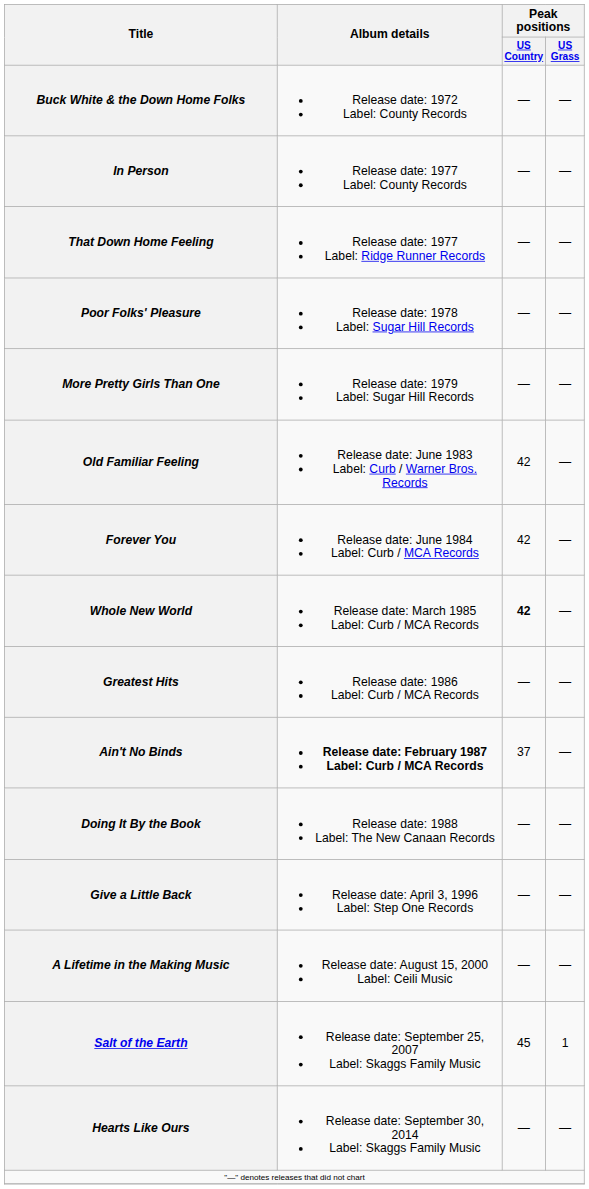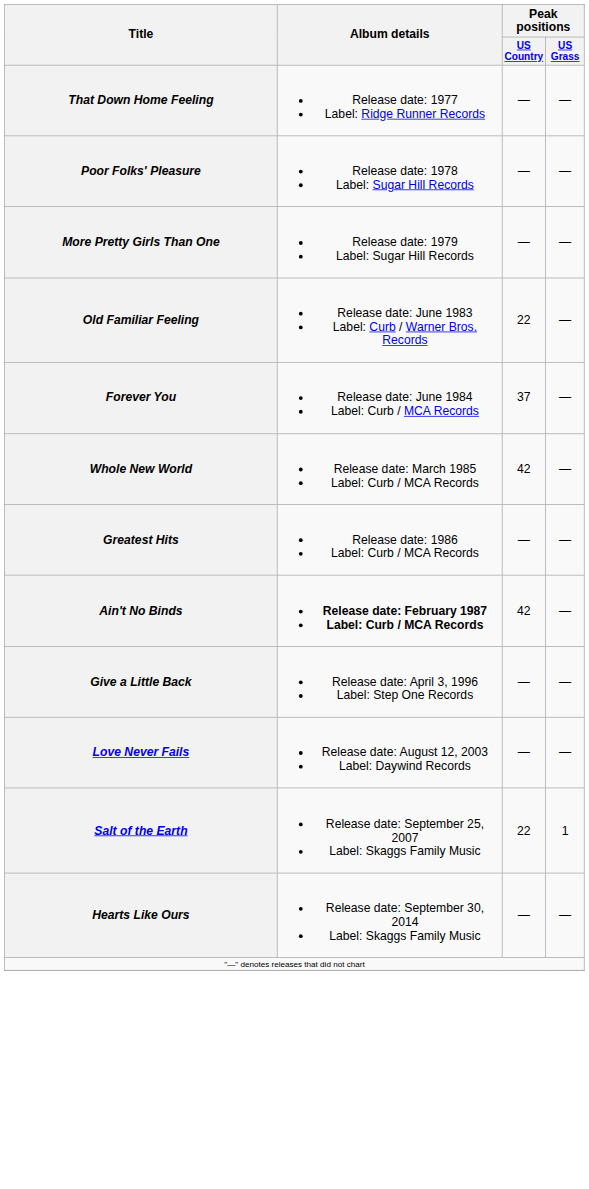- row: Buck White & the Down Home Folks | Release date: 1972 Label: County Records | — | —
- row: In Person | Release date: 1977 Label: County Records | — | —
Old Familiar Feeling | Peak positions / US Country: 42 -> 22
Forever You | Peak positions / US Country: 42 -> 37
Whole New World | Peak positions / US Country: bold -> normal
Ain't No Binds | Peak positions / US Country: 37 -> 42
- row: Doing It By the Book | Release date: 1988 Label: The New Canaan Records | — | —
- row: A Lifetime in the Making Music | Release date: August 15, 2000 Label: Ceili Music | — | —
+ row: Love Never Fails | Release date: August 12, 2003 Label: Daywind Records | — | —
Salt of the Earth | Peak positions / US Country: 45 -> 22
